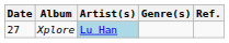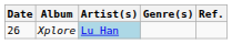Xplore | Date: 27 -> 26
